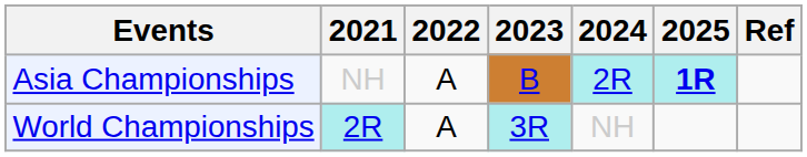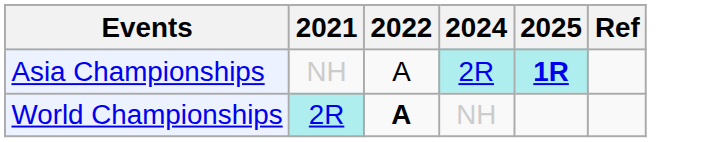- column: 2023 | B | 3R
World Championships | 2022: normal -> bold
